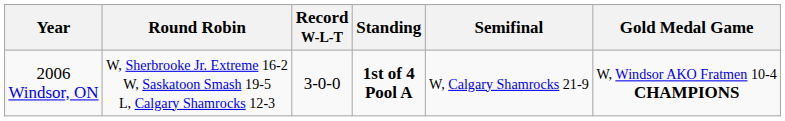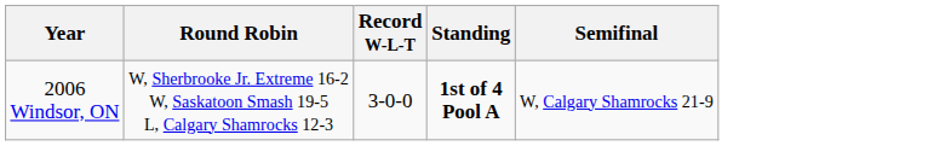- column: Gold Medal Game | W, Windsor AKO Fratmen 10-4 CHAMPIONS
